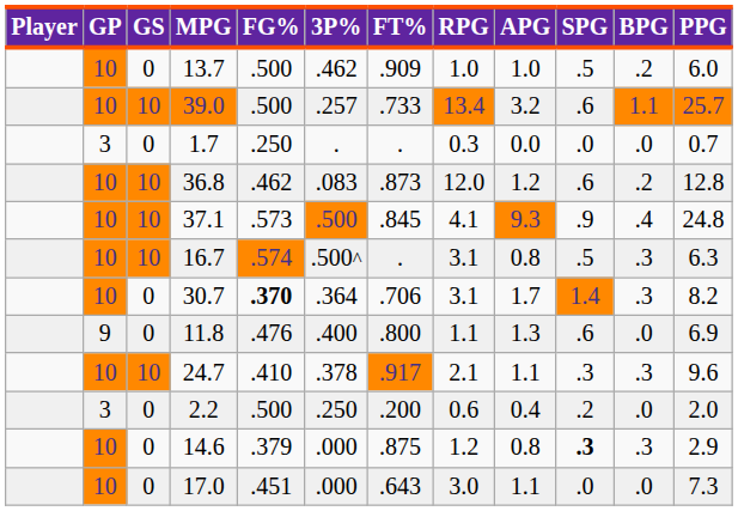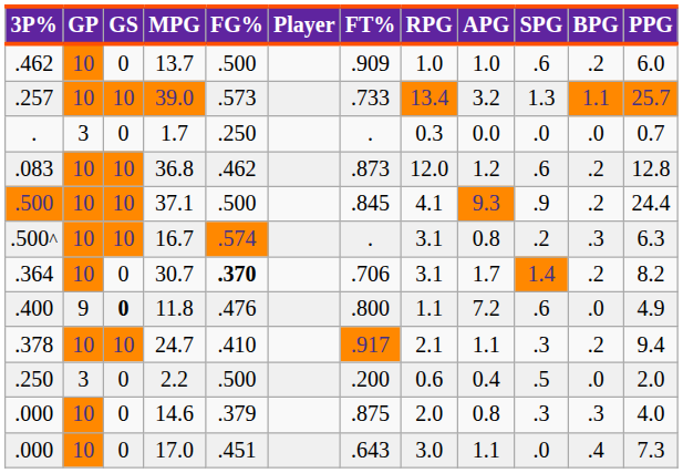columns swapped: Player <-> 3P%
13.7 | SPG: .5 -> .6
39.0 | FG%: .500 -> .573
39.0 | SPG: .6 -> 1.3
37.1 | FG%: .573 -> .500
37.1 | BPG: .4 -> .2
37.1 | PPG: 24.8 -> 24.4
16.7 | SPG: .5 -> .2
30.7 | BPG: .3 -> .2
11.8 | GS: normal -> bold
11.8 | APG: 1.3 -> 7.2
11.8 | PPG: 6.9 -> 4.9
24.7 | BPG: .3 -> .2
24.7 | PPG: 9.6 -> 9.4
2.2 | SPG: .2 -> .5
14.6 | RPG: 1.2 -> 2.0
14.6 | SPG: bold -> normal
14.6 | PPG: 2.9 -> 4.0
17.0 | BPG: .0 -> .4
